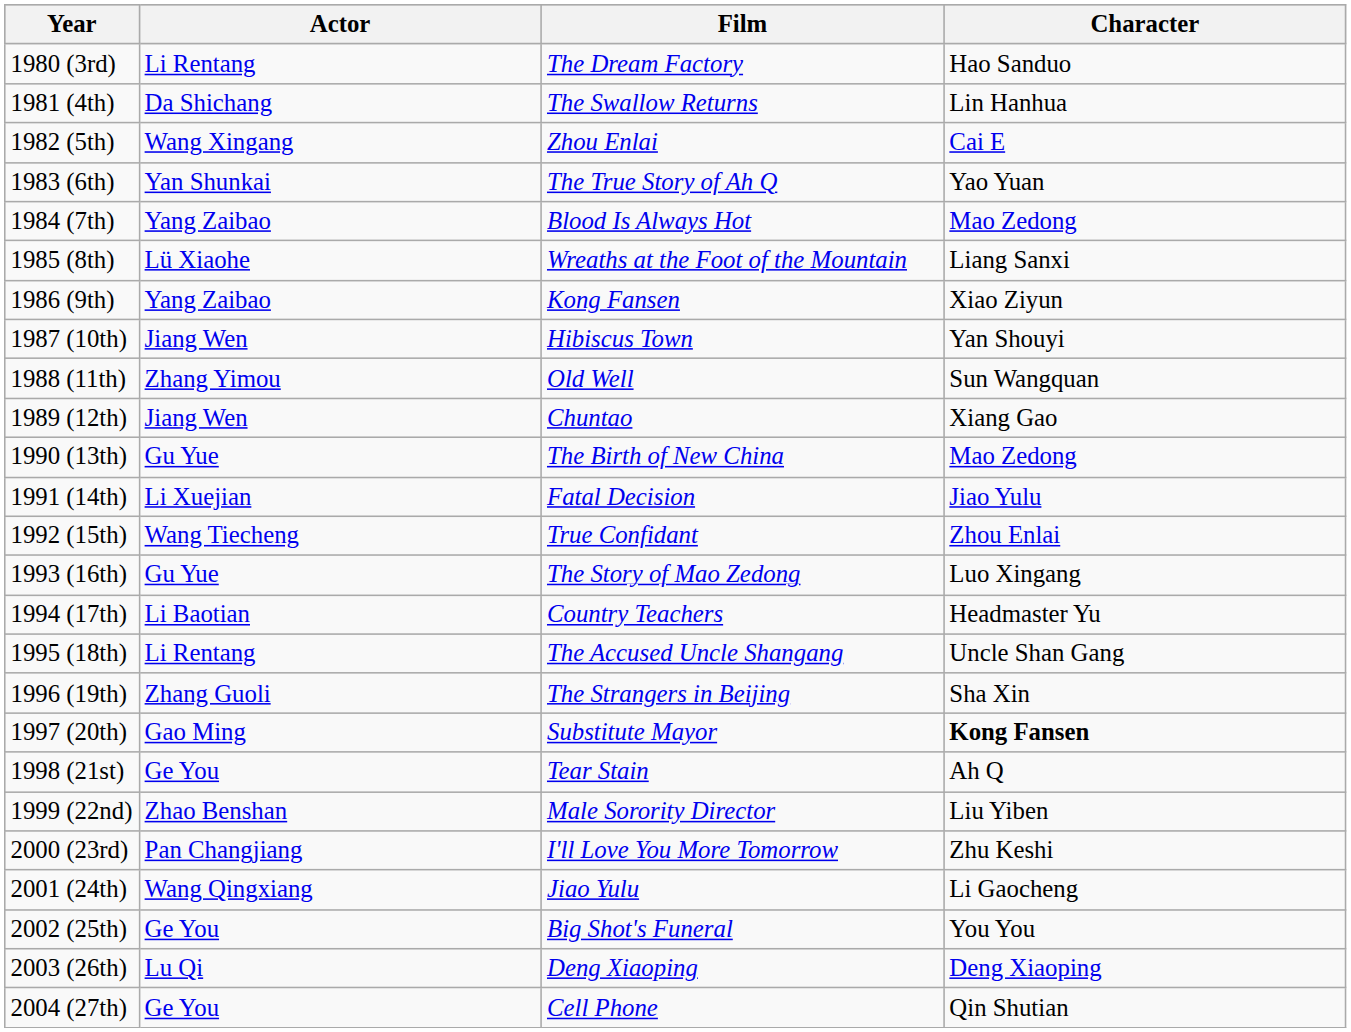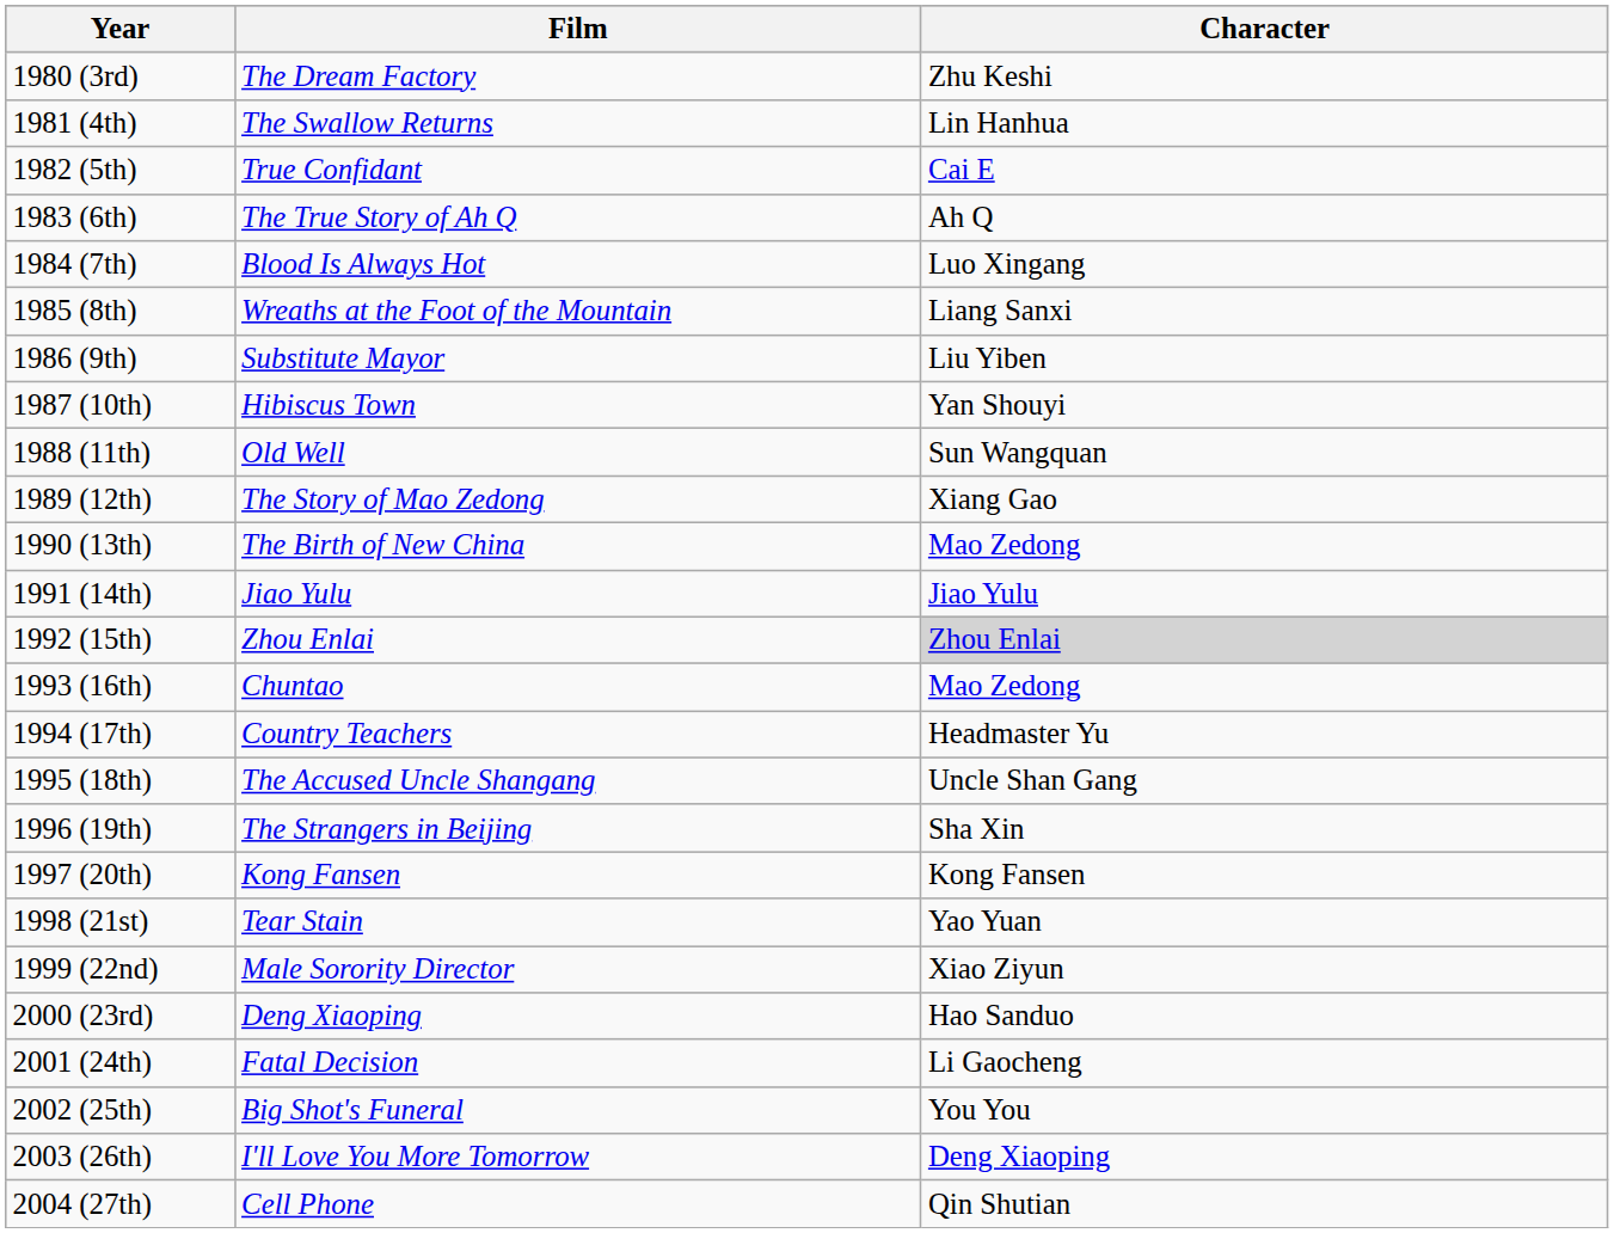- column: Actor | Li Rentang | Da Shichang | Wang Xingang | Yan Shunkai | Yang Zaibao | Lü Xiaohe | Yang Zaibao | Jiang Wen | Zhang Yimou | Jiang Wen | Gu Yue | Li Xuejian | Wang Tiecheng | Gu Yue | Li Baotian | Li Rentang | Zhang Guoli | Gao Ming | Ge You | Zhao Benshan | Pan Changjiang | Wang Qingxiang | Ge You | Lu Qi | Ge You
1980 (3rd) | Character: Hao Sanduo -> Zhu Keshi
1982 (5th) | Film: Zhou Enlai -> True Confidant
1983 (6th) | Character: Yao Yuan -> Ah Q
1984 (7th) | Character: Mao Zedong -> Luo Xingang
1986 (9th) | Film: Kong Fansen -> Substitute Mayor
1986 (9th) | Character: Xiao Ziyun -> Liu Yiben
1989 (12th) | Film: Chuntao -> The Story of Mao Zedong
1991 (14th) | Film: Fatal Decision -> Jiao Yulu
1992 (15th) | Film: True Confidant -> Zhou Enlai
1992 (15th) | Character: no background -> lightgrey background
1993 (16th) | Film: The Story of Mao Zedong -> Chuntao
1993 (16th) | Character: Luo Xingang -> Mao Zedong
1997 (20th) | Film: Substitute Mayor -> Kong Fansen
1997 (20th) | Character: bold -> normal
1998 (21st) | Character: Ah Q -> Yao Yuan
1999 (22nd) | Character: Liu Yiben -> Xiao Ziyun
2000 (23rd) | Film: I'll Love You More Tomorrow -> Deng Xiaoping
2000 (23rd) | Character: Zhu Keshi -> Hao Sanduo
2001 (24th) | Film: Jiao Yulu -> Fatal Decision
2003 (26th) | Film: Deng Xiaoping -> I'll Love You More Tomorrow
